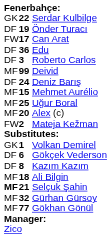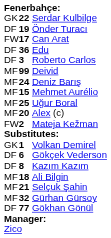Deniz Barış | column 1: DF -> MF
Selçuk Şahin | column 1: bold -> normal
Gökhan Gönül | column 1: MF -> DF
